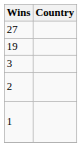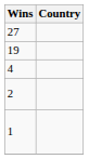+ row: 4
- row: 3
